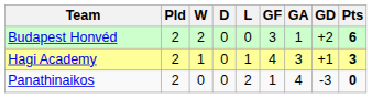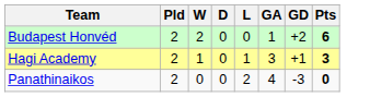- column: GF | 3 | 4 | 1
